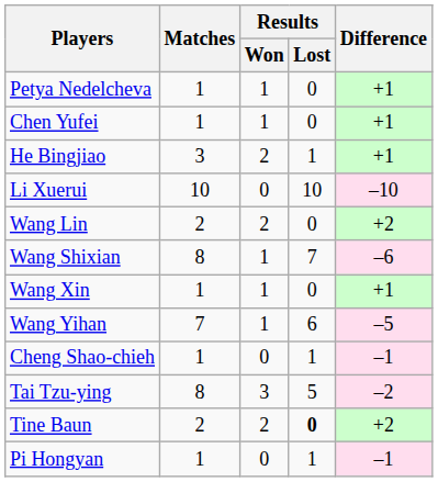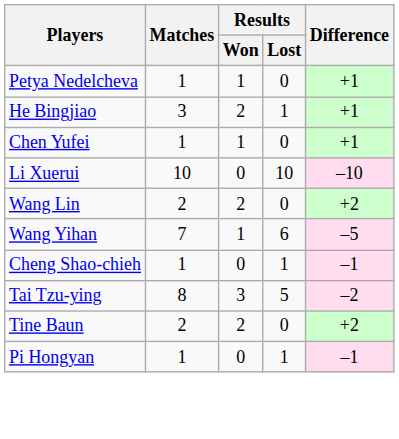rows swapped: Chen Yufei <-> He Bingjiao
- row: Wang Shixian | 8 | 1 | 7 | –6
- row: Wang Xin | 1 | 1 | 0 | +1
Tine Baun | Results / Lost: bold -> normal
